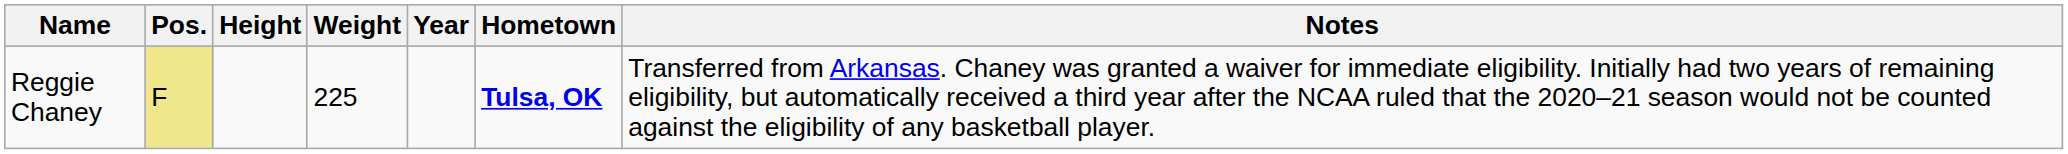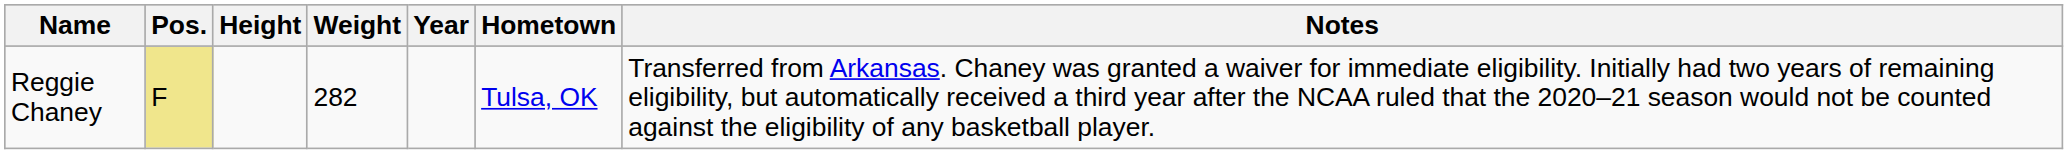Reggie Chaney | Weight: 225 -> 282
Reggie Chaney | Hometown: bold -> normal
